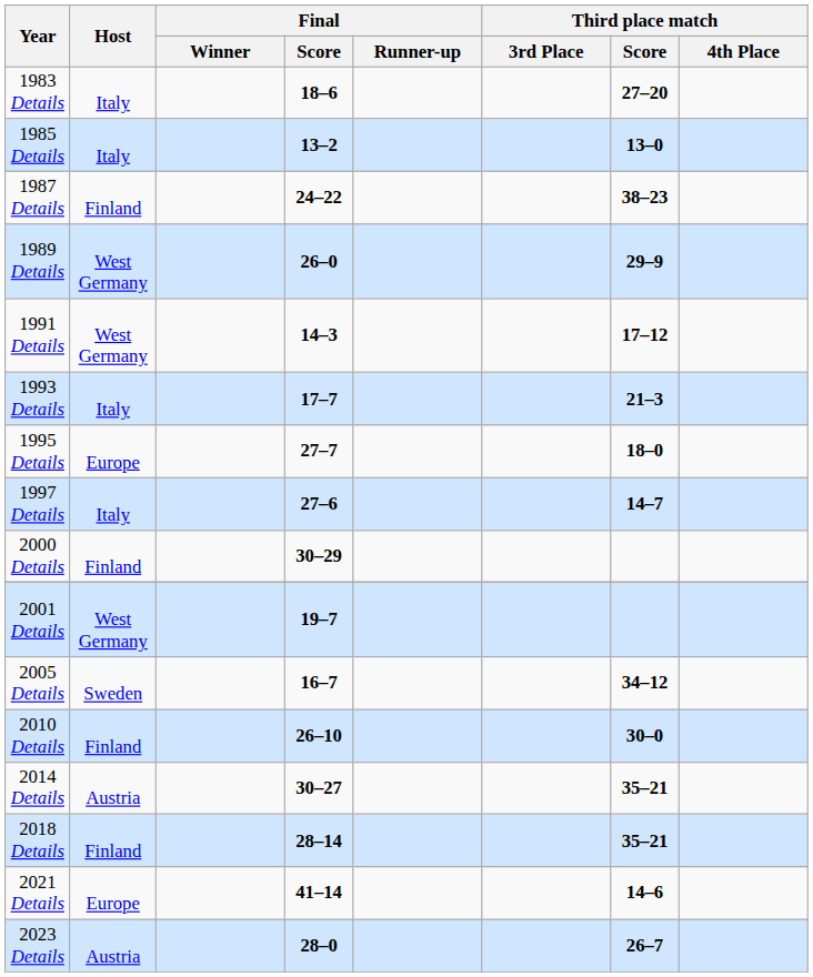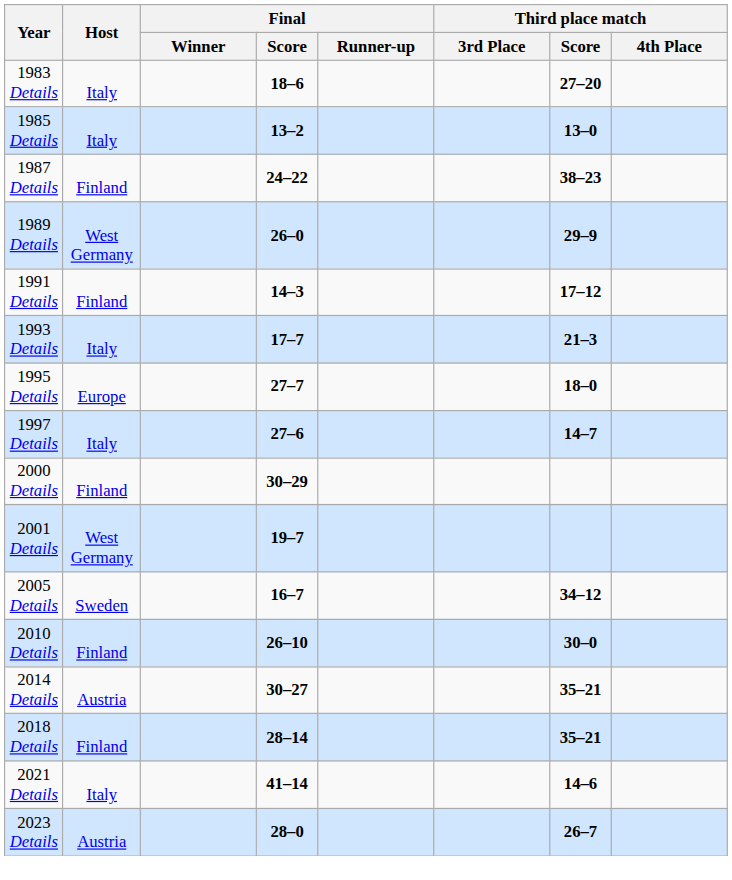1991 Details | Host: West Germany -> Finland
2021 Details | Host: Europe -> Italy
